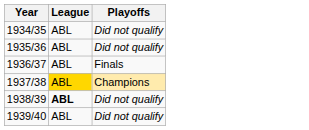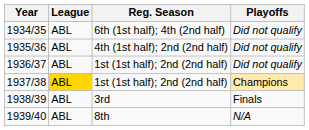+ column: Reg. Season | 6th (1st half); 4th (2nd half) | 4th (1st half); 2nd (2nd half) | 1st (1st half); 2nd (2nd half) | 1st (1st half); 2nd (2nd half) | 3rd | 8th
1936/37 | Playoffs: Finals -> Did not qualify
1938/39 | League: bold -> normal
1938/39 | Playoffs: Did not qualify -> Finals
1939/40 | Playoffs: Did not qualify -> N/A
